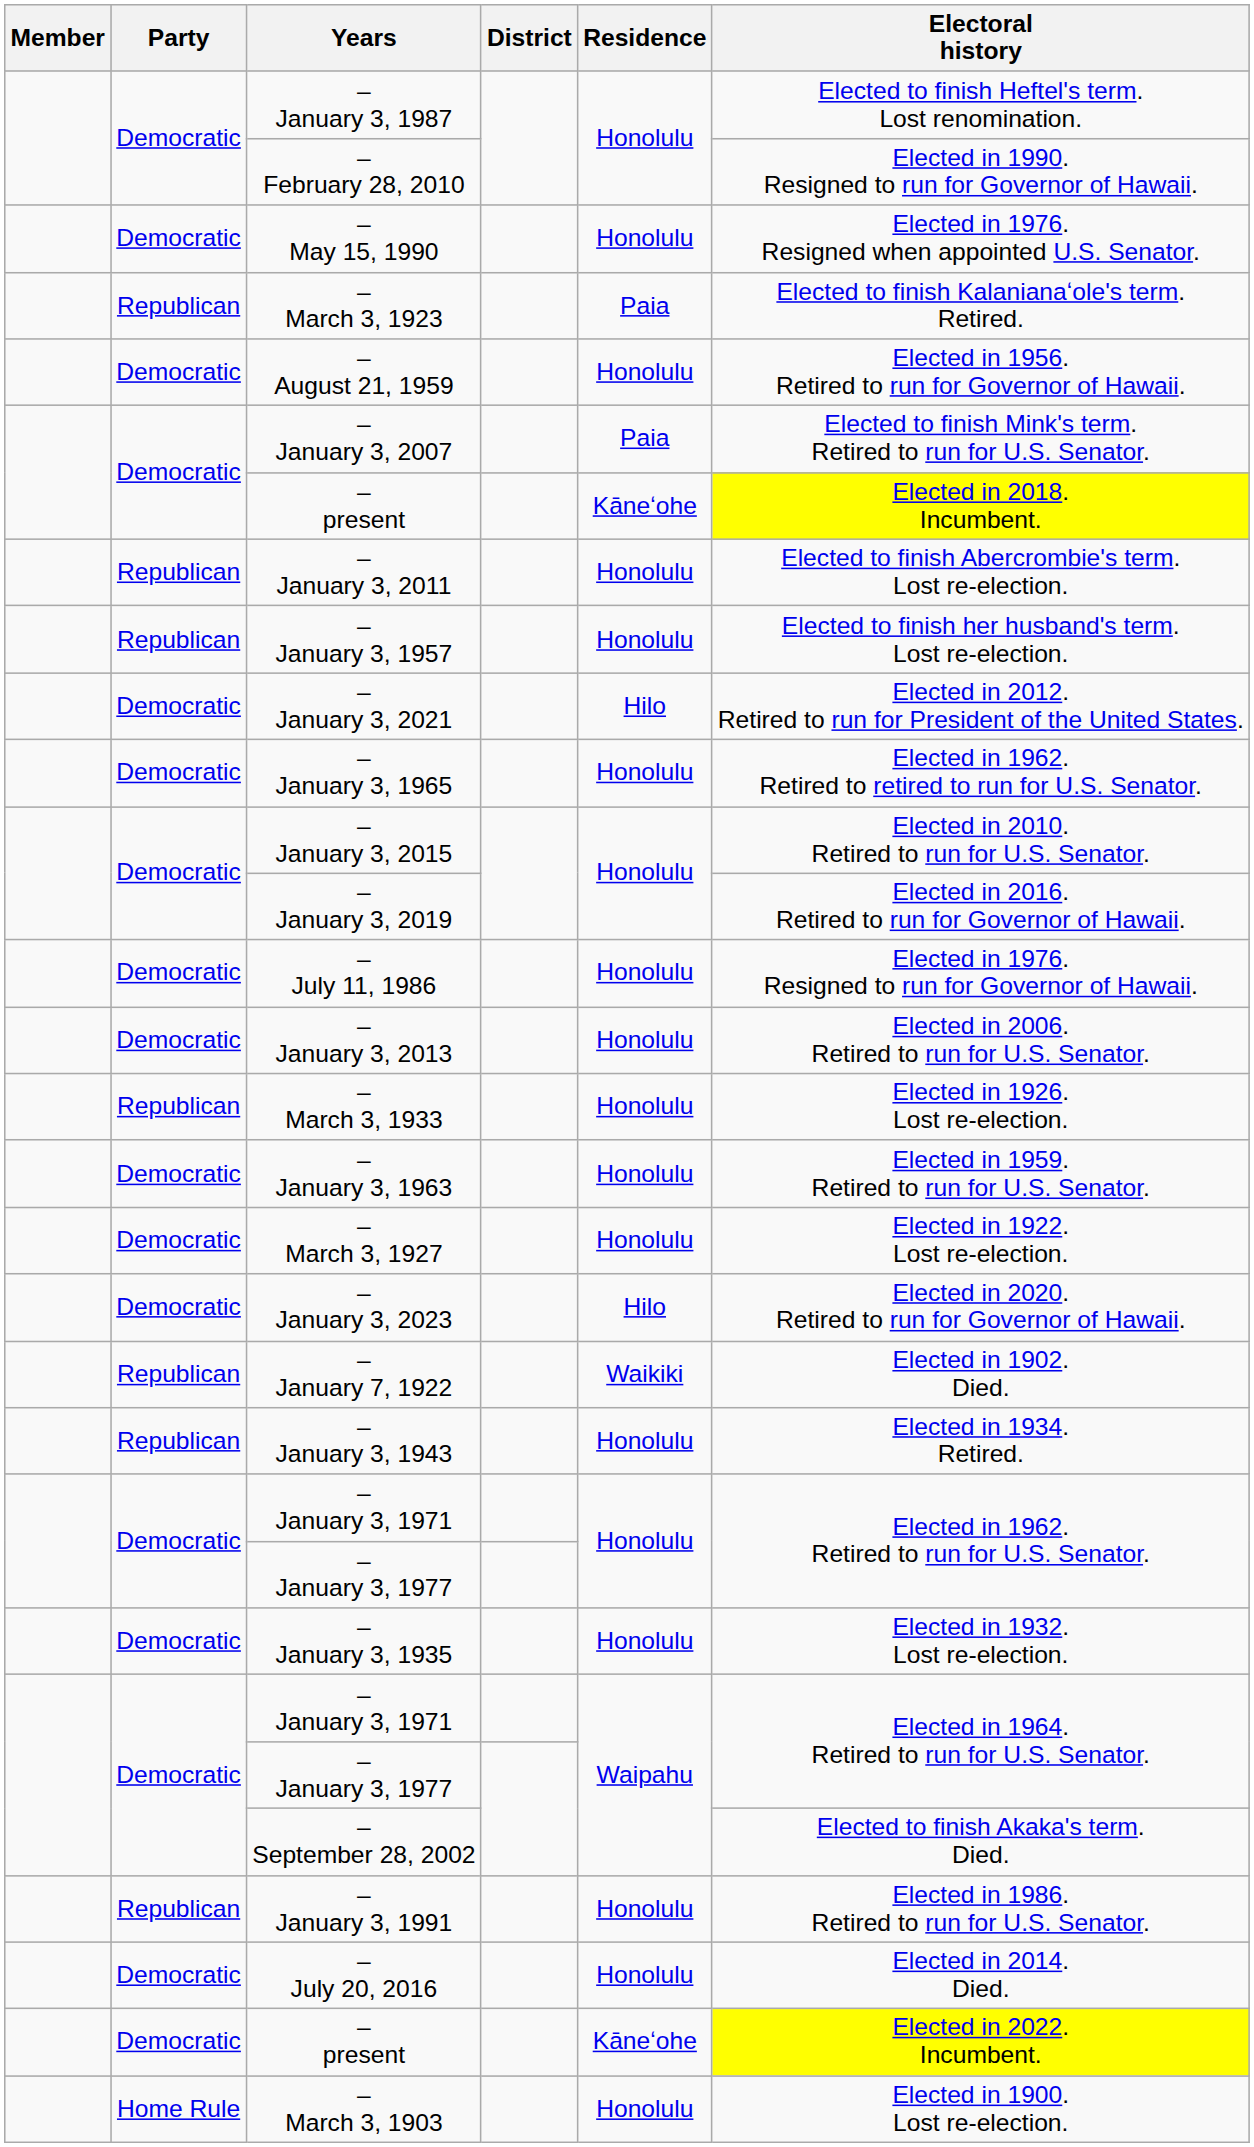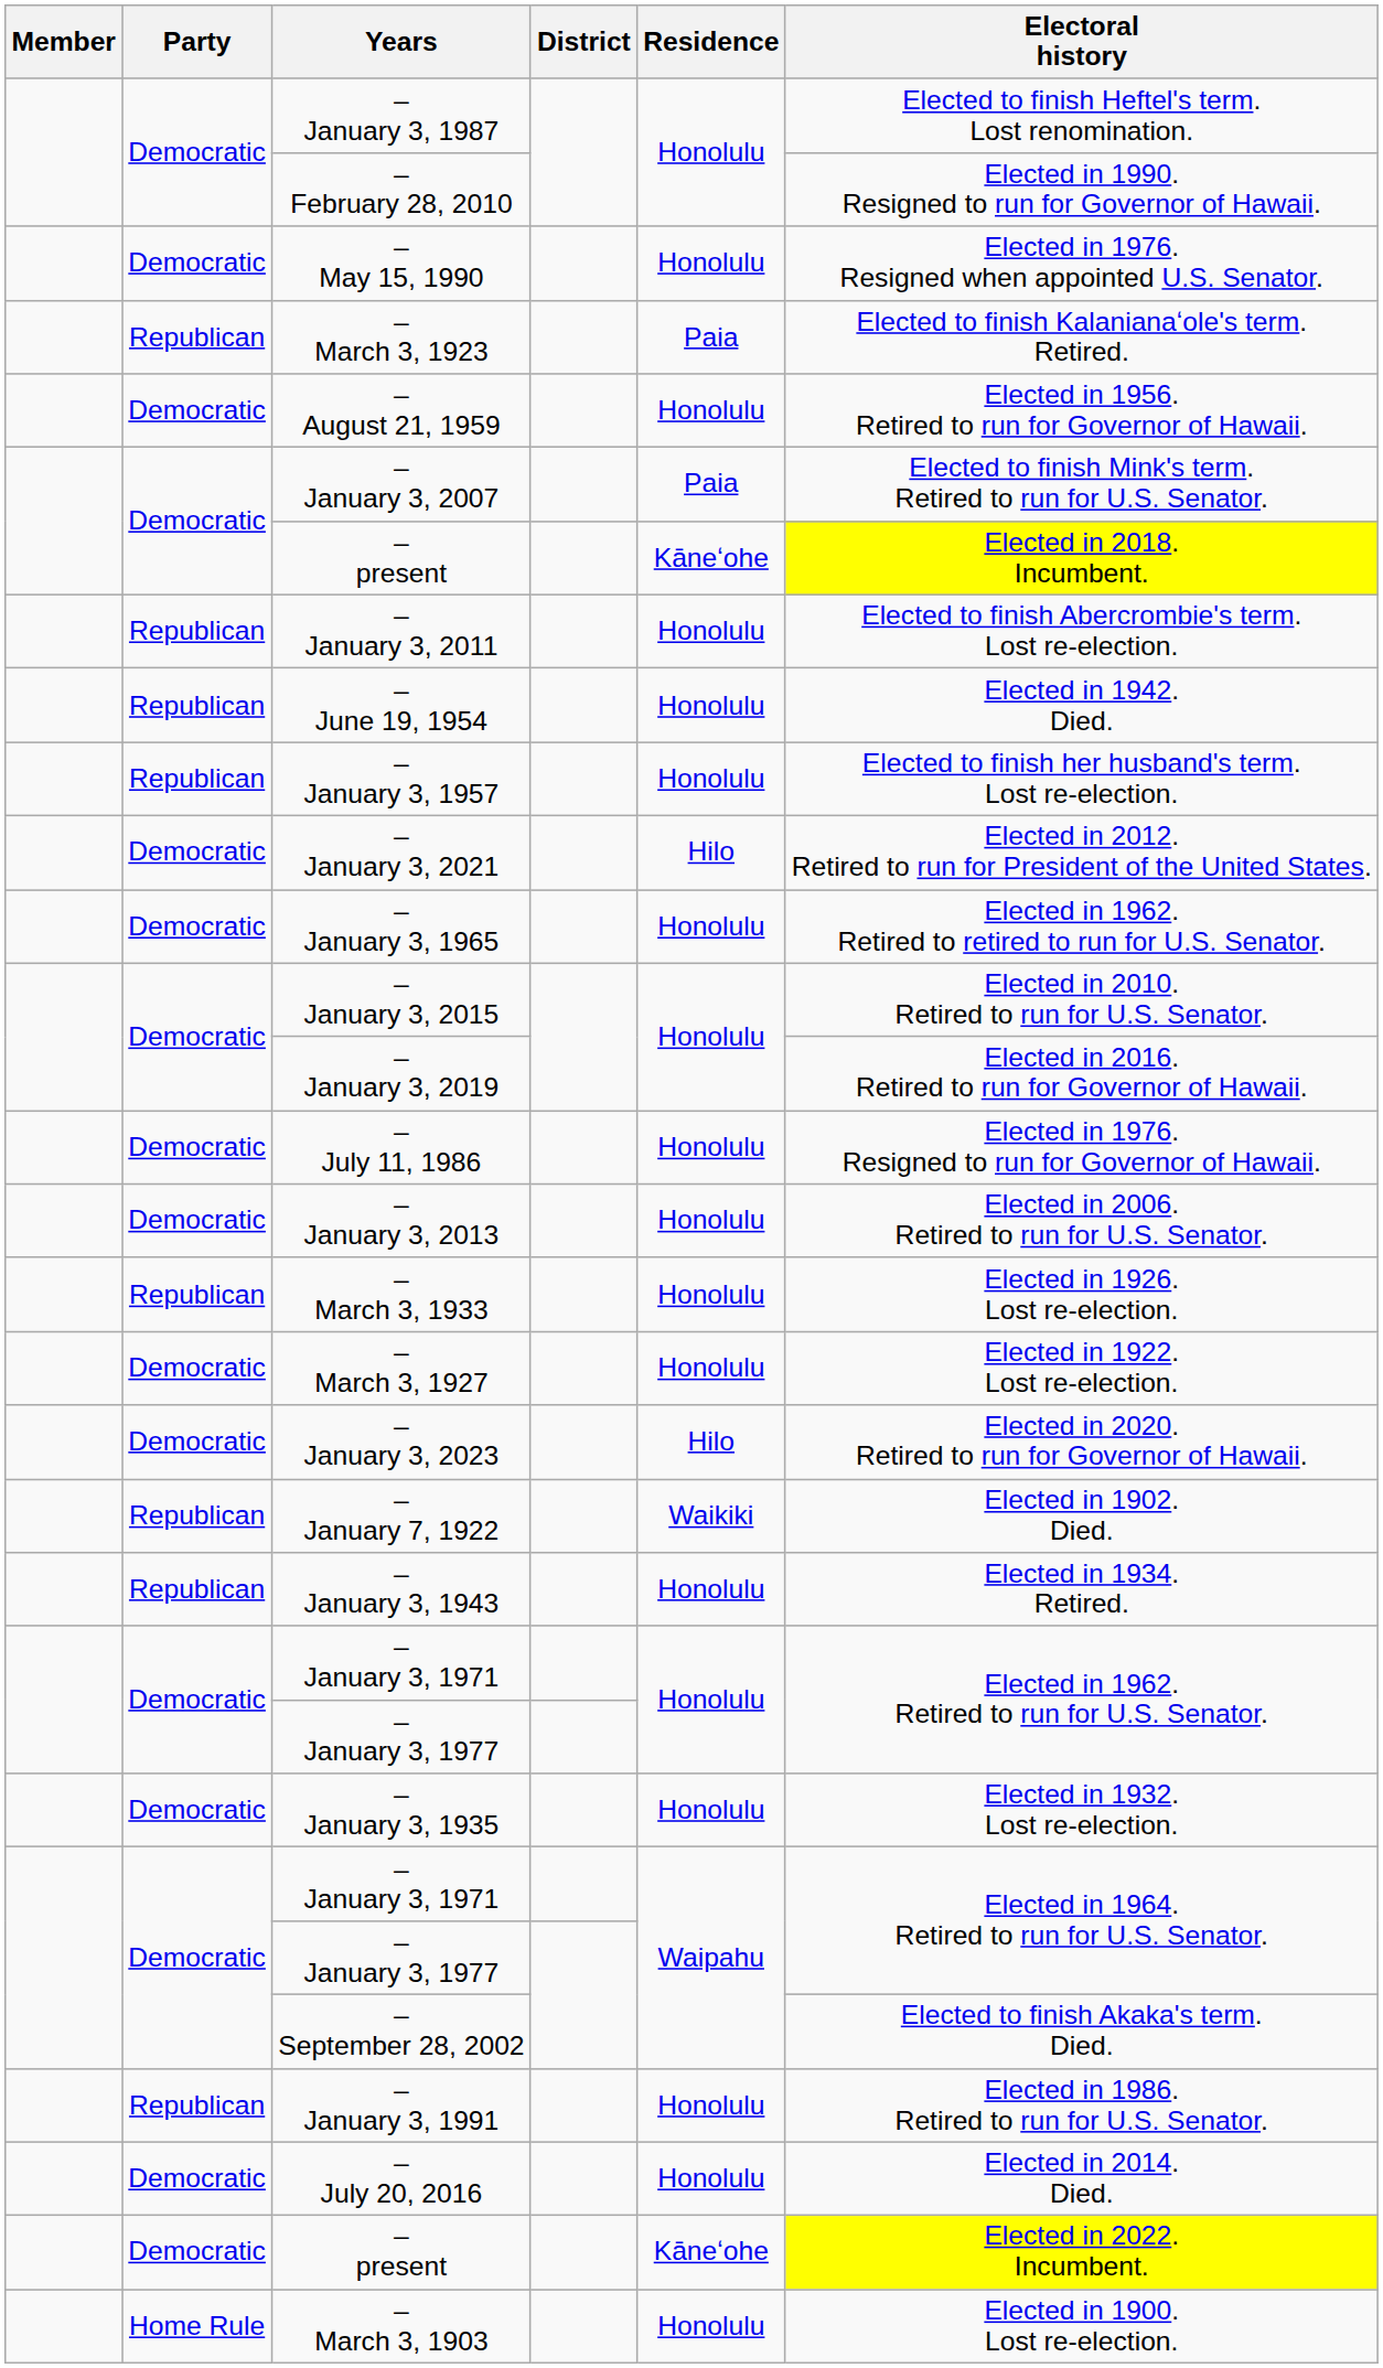+ row: Republican | – June 19, 1954 | Honolulu | Elected in 1942. Died.
- row: Democratic | – January 3, 1963 | Honolulu | Elected in 1959. Retired to run for U.S. Senator.
